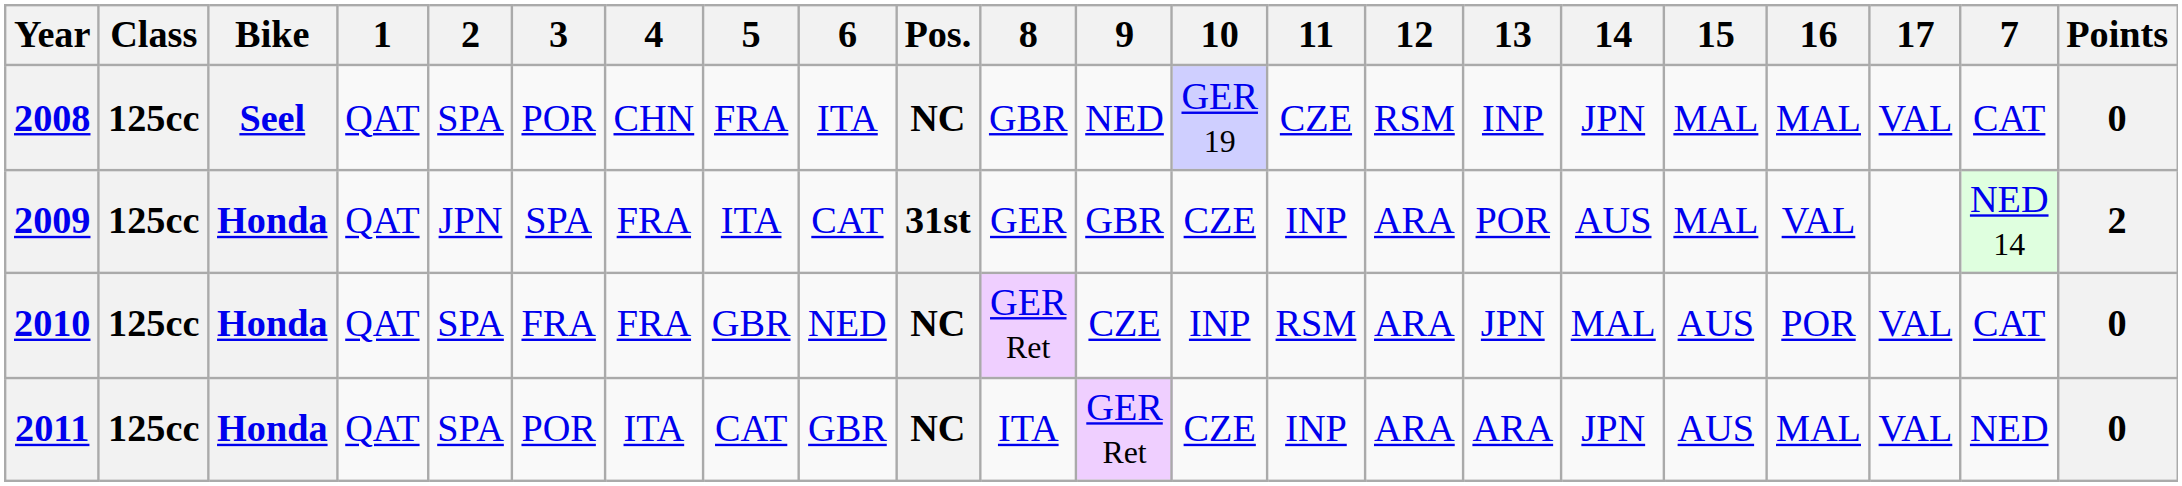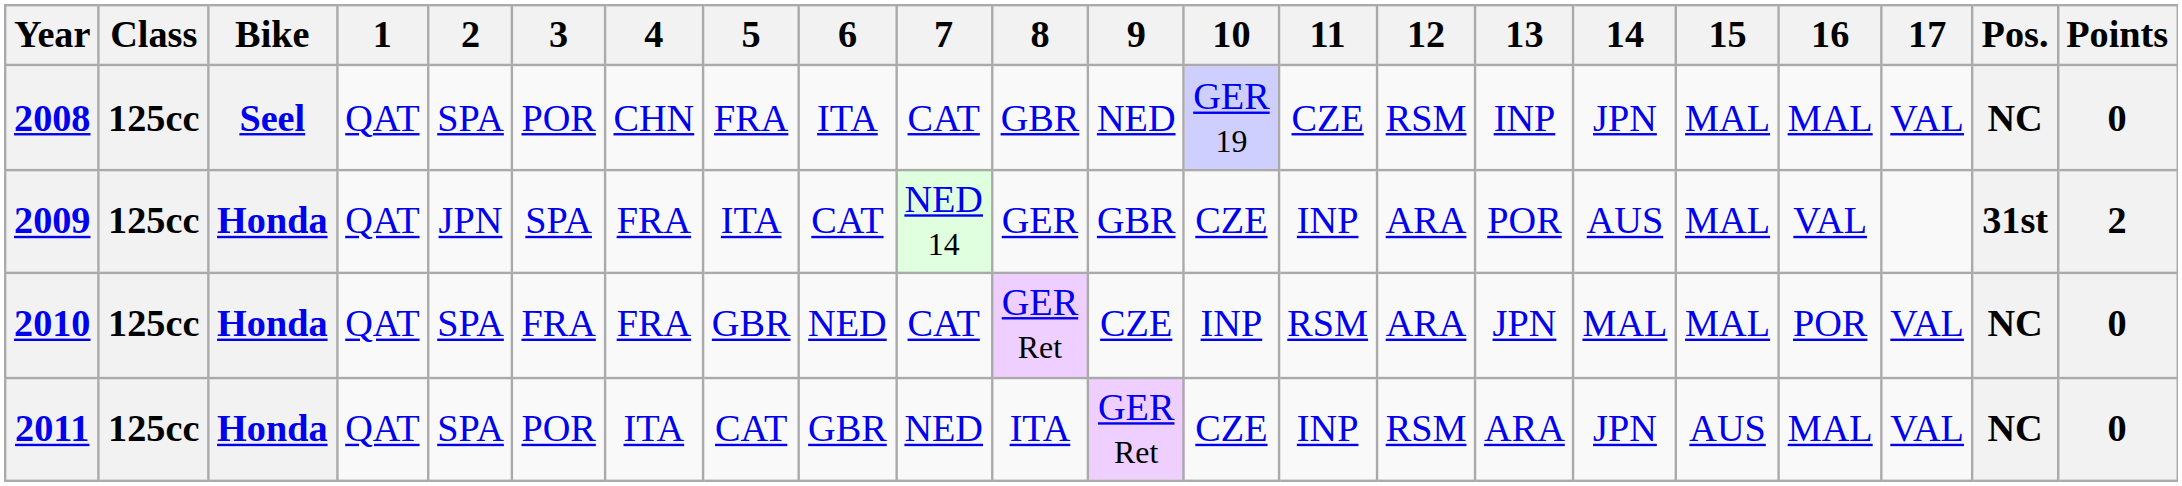columns swapped: 7 <-> Pos.
2010 | 15: AUS -> MAL
2011 | 12: ARA -> RSM
